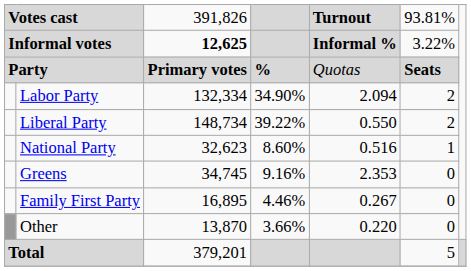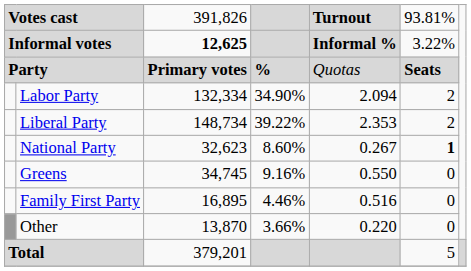Liberal Party | column 5: 0.550 -> 2.353
National Party | column 5: 0.516 -> 0.267
National Party | column 6: normal -> bold
Greens | column 5: 2.353 -> 0.550
Family First Party | column 5: 0.267 -> 0.516
